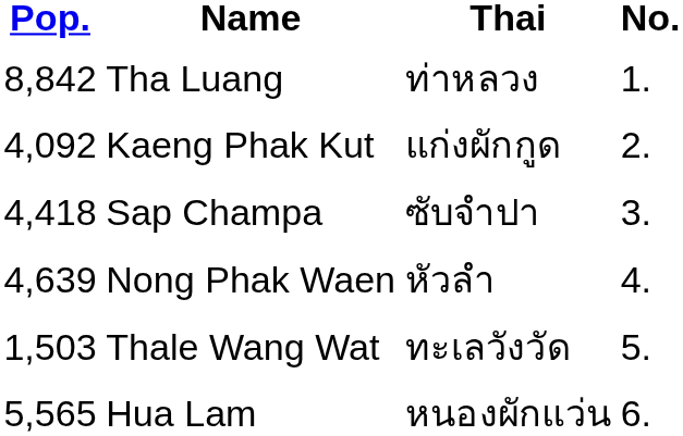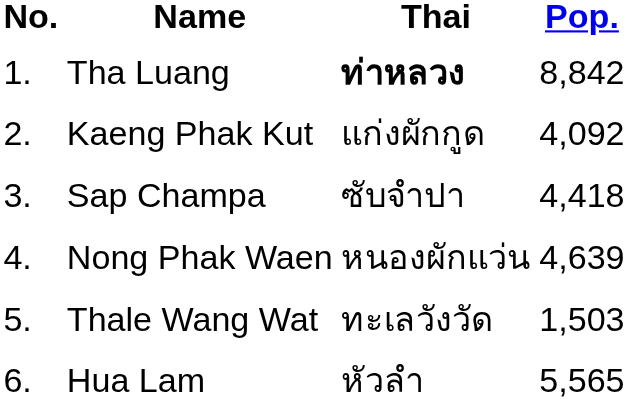columns swapped: No. <-> Pop.
Tha Luang | Thai: normal -> bold
Nong Phak Waen | Thai: หัวลำ -> หนองผักแว่น
Hua Lam | Thai: หนองผักแว่น -> หัวลำ
